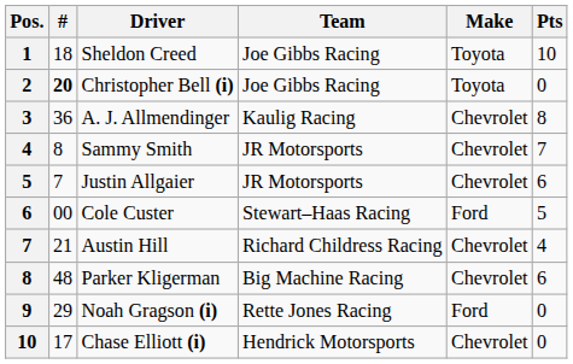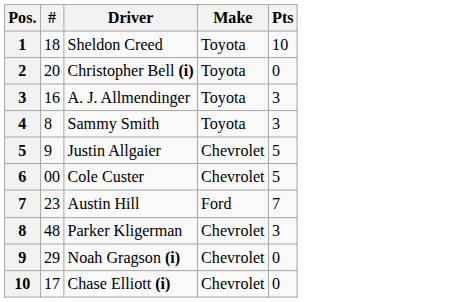- column: Team | Joe Gibbs Racing | Joe Gibbs Racing | Kaulig Racing | JR Motorsports | JR Motorsports | Stewart–Haas Racing | Richard Childress Racing | Big Machine Racing | Rette Jones Racing | Hendrick Motorsports
Christopher Bell (i) | #: bold -> normal
A. J. Allmendinger | #: 36 -> 16
A. J. Allmendinger | Make: Chevrolet -> Toyota
A. J. Allmendinger | Pts: 8 -> 3
Sammy Smith | Make: Chevrolet -> Toyota
Sammy Smith | Pts: 7 -> 3
Justin Allgaier | #: 7 -> 9
Justin Allgaier | Pts: 6 -> 5
Cole Custer | Make: Ford -> Chevrolet
Austin Hill | #: 21 -> 23
Austin Hill | Make: Chevrolet -> Ford
Austin Hill | Pts: 4 -> 7
Parker Kligerman | Pts: 6 -> 3
Noah Gragson (i) | Make: Ford -> Chevrolet
